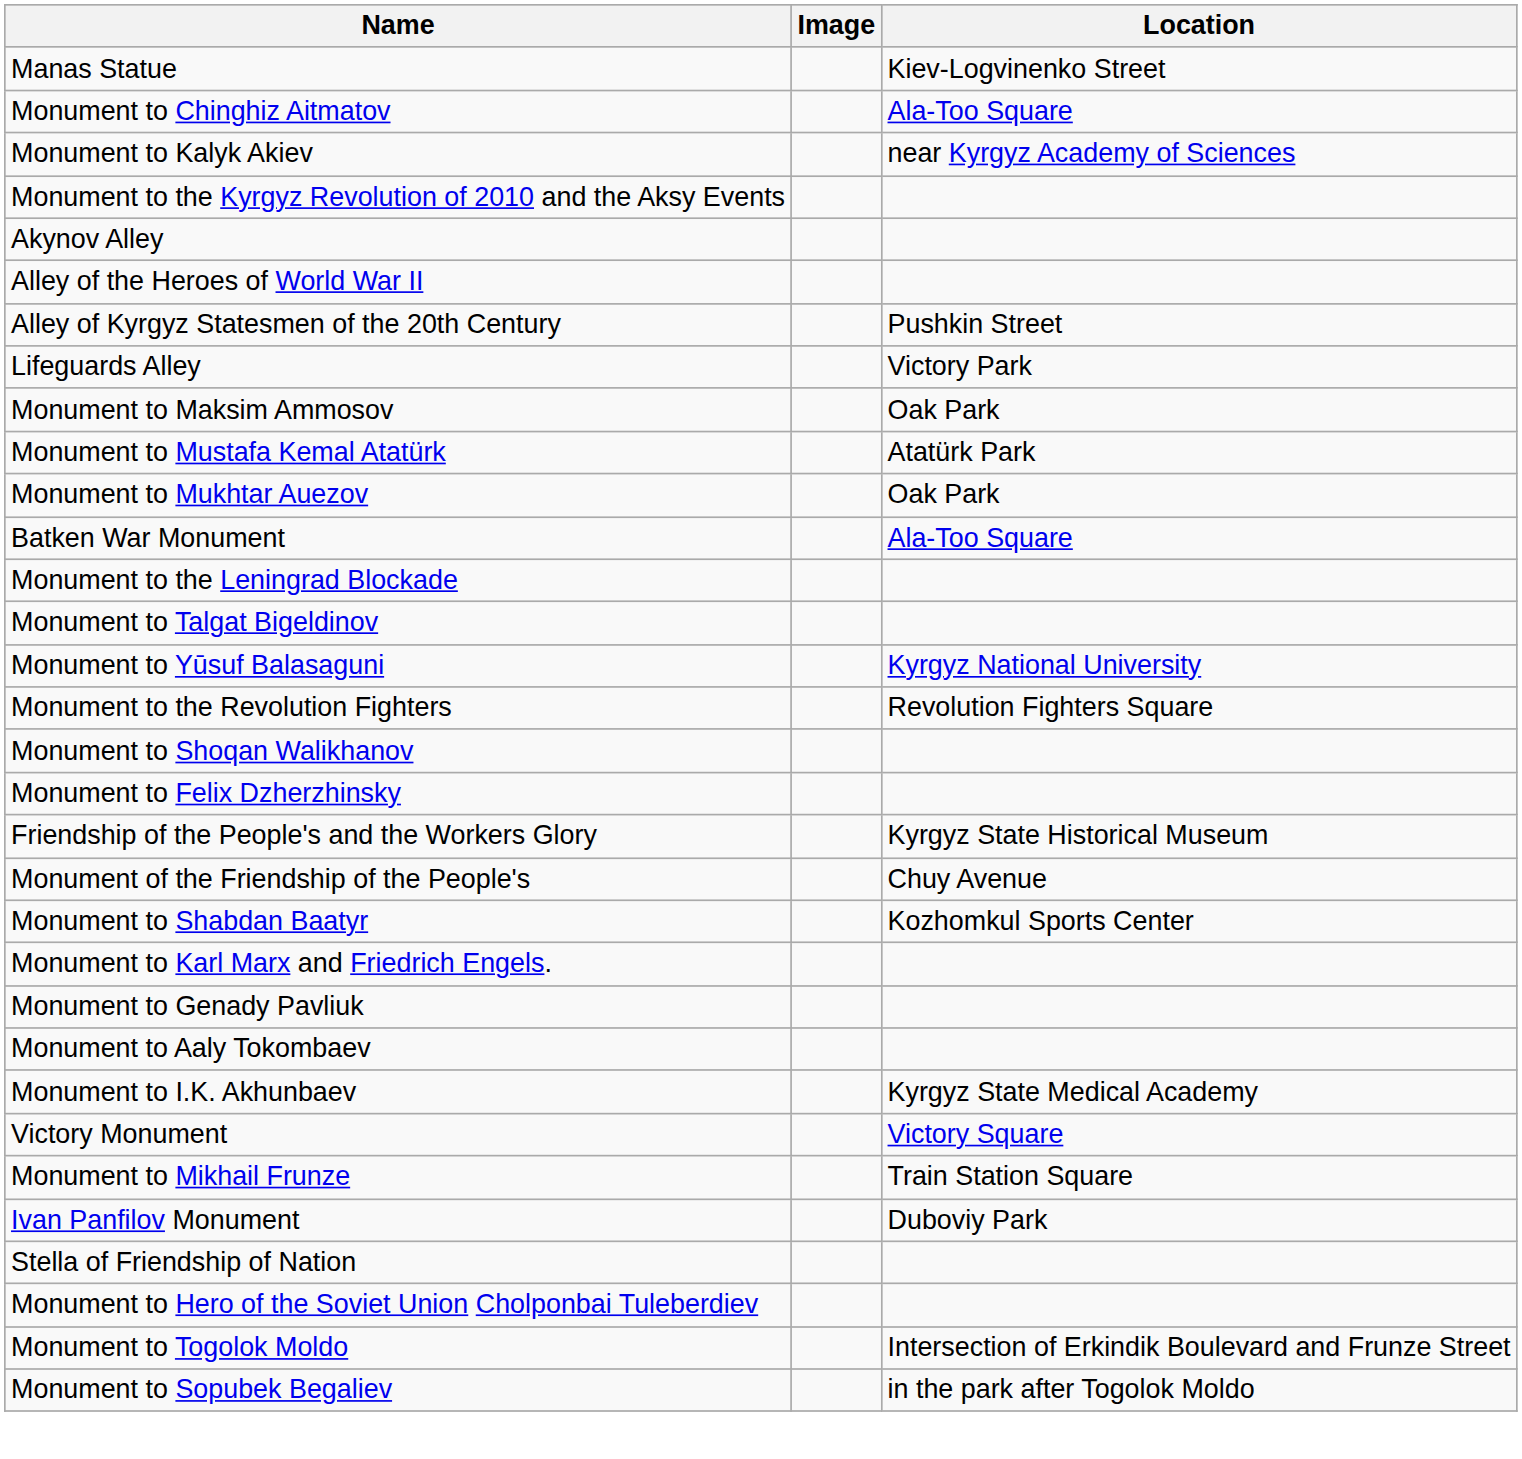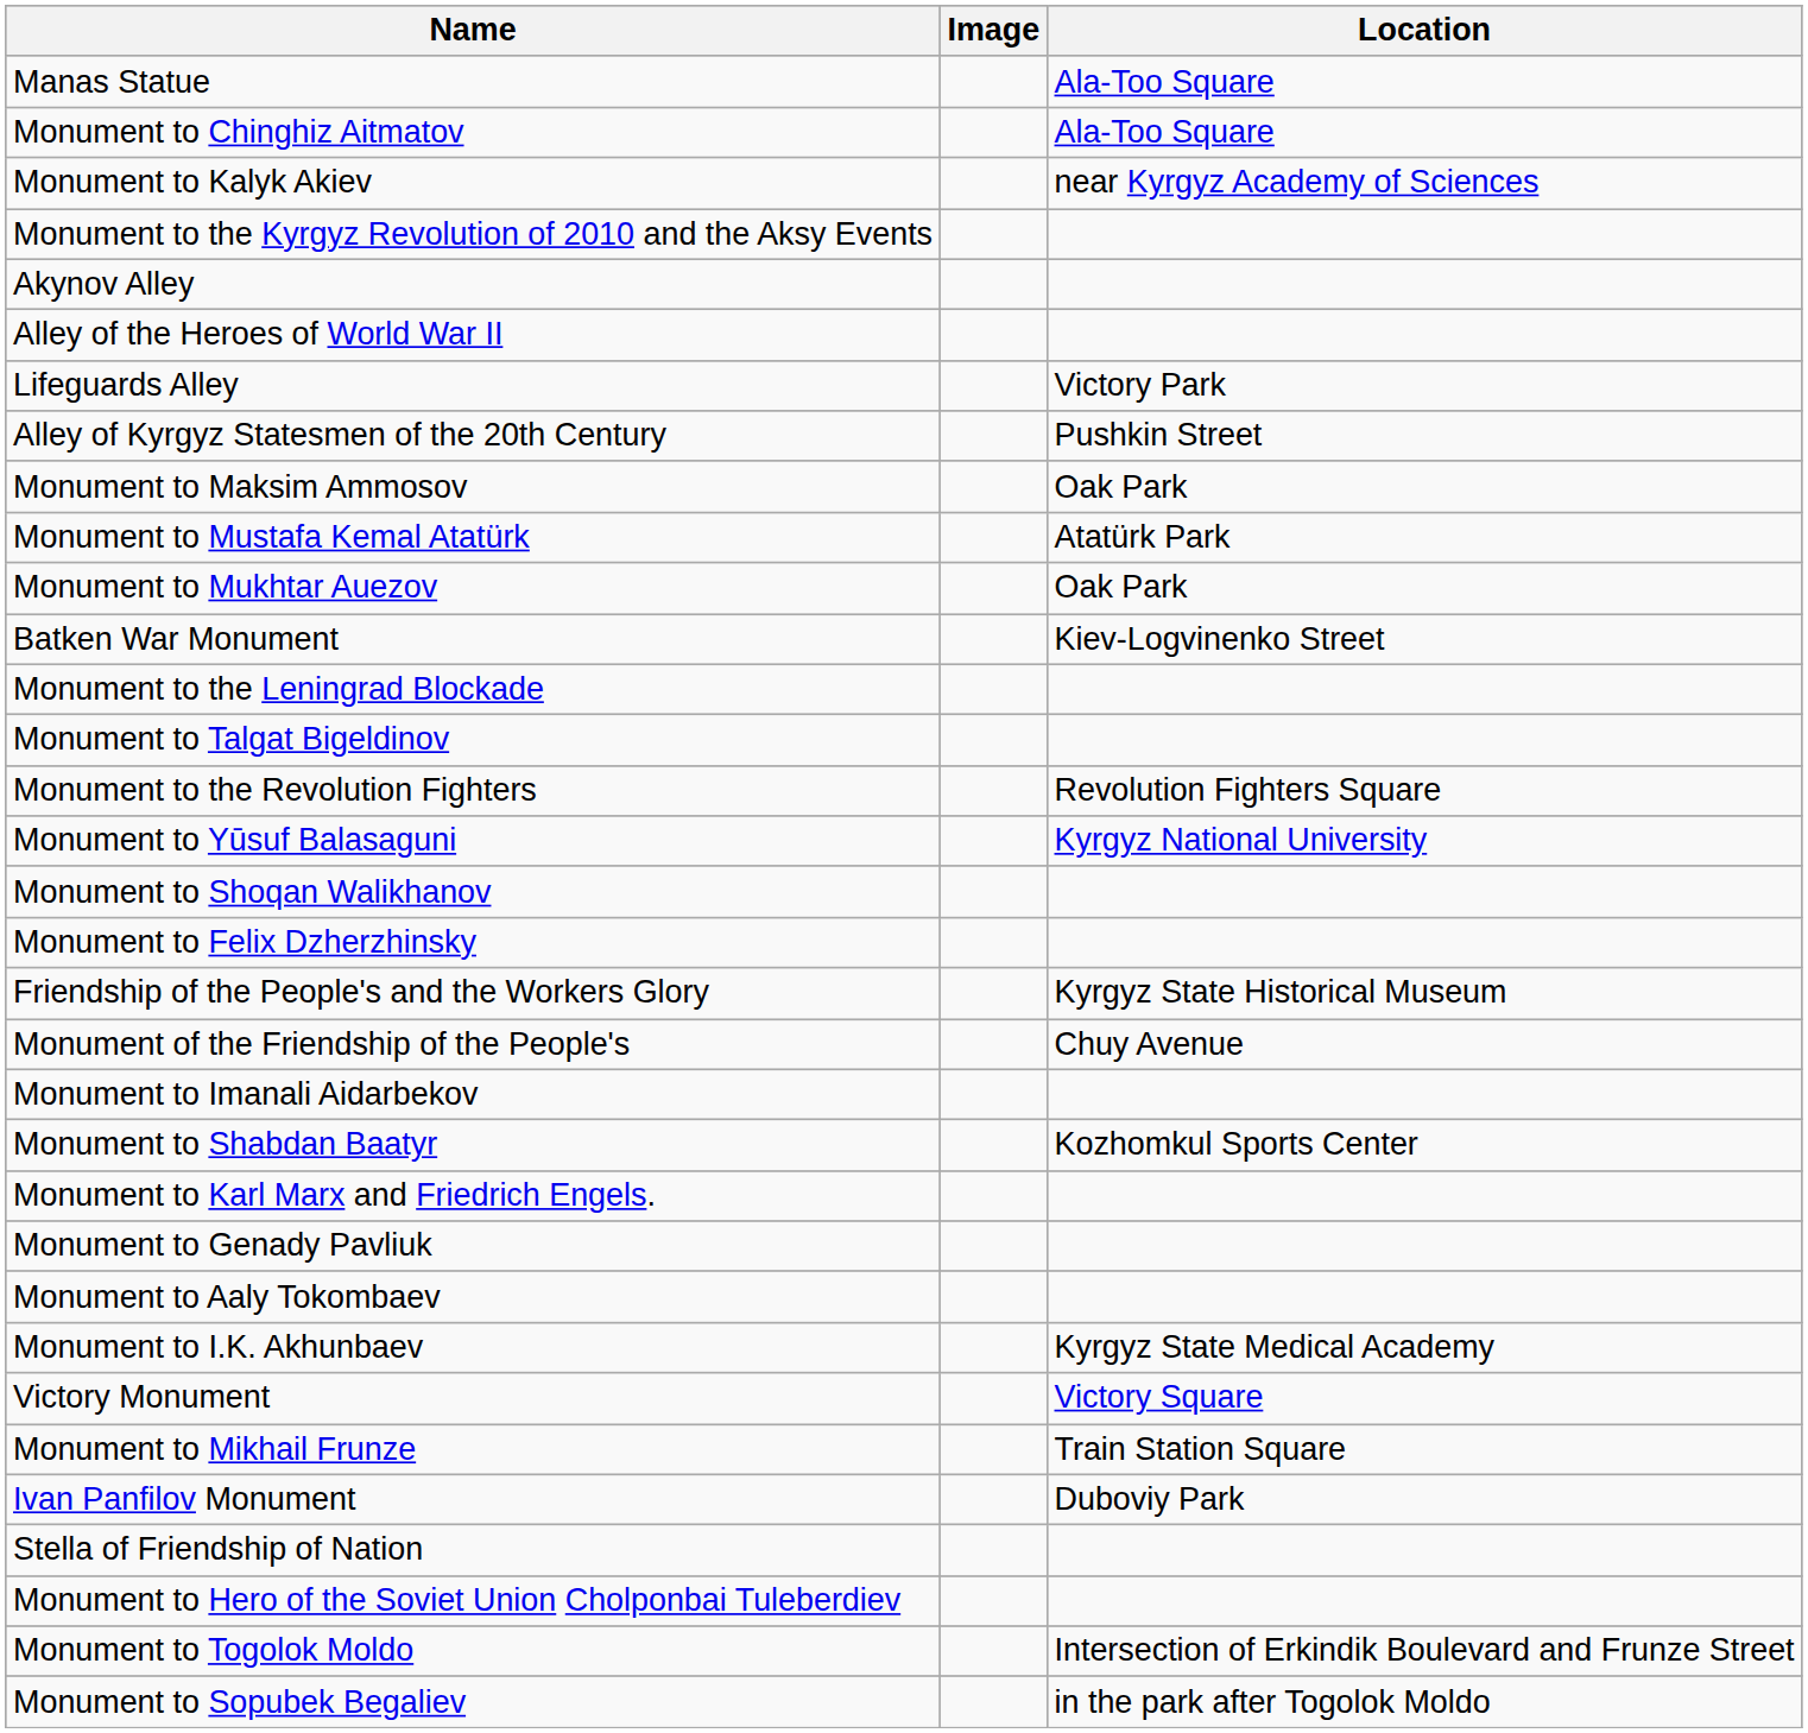Manas Statue | Location: Kiev-Logvinenko Street -> Ala-Too Square
rows swapped: Alley of Kyrgyz Statesmen of the 20th Century <-> Lifeguards Alley
Batken War Monument | Location: Ala-Too Square -> Kiev-Logvinenko Street
rows swapped: Monument to Yūsuf Balasaguni <-> Monument to the Revolution Fighters
+ row: Monument to Imanali Aidarbekov
